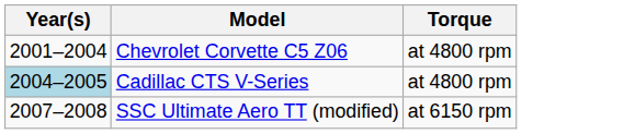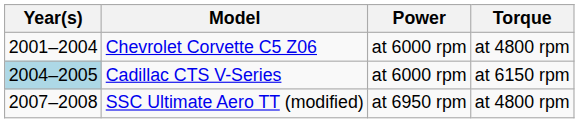+ column: Power | at 6000 rpm | at 6000 rpm | at 6950 rpm
Cadillac CTS V-Series | Torque: at 4800 rpm -> at 6150 rpm
SSC Ultimate Aero TT (modified) | Torque: at 6150 rpm -> at 4800 rpm
